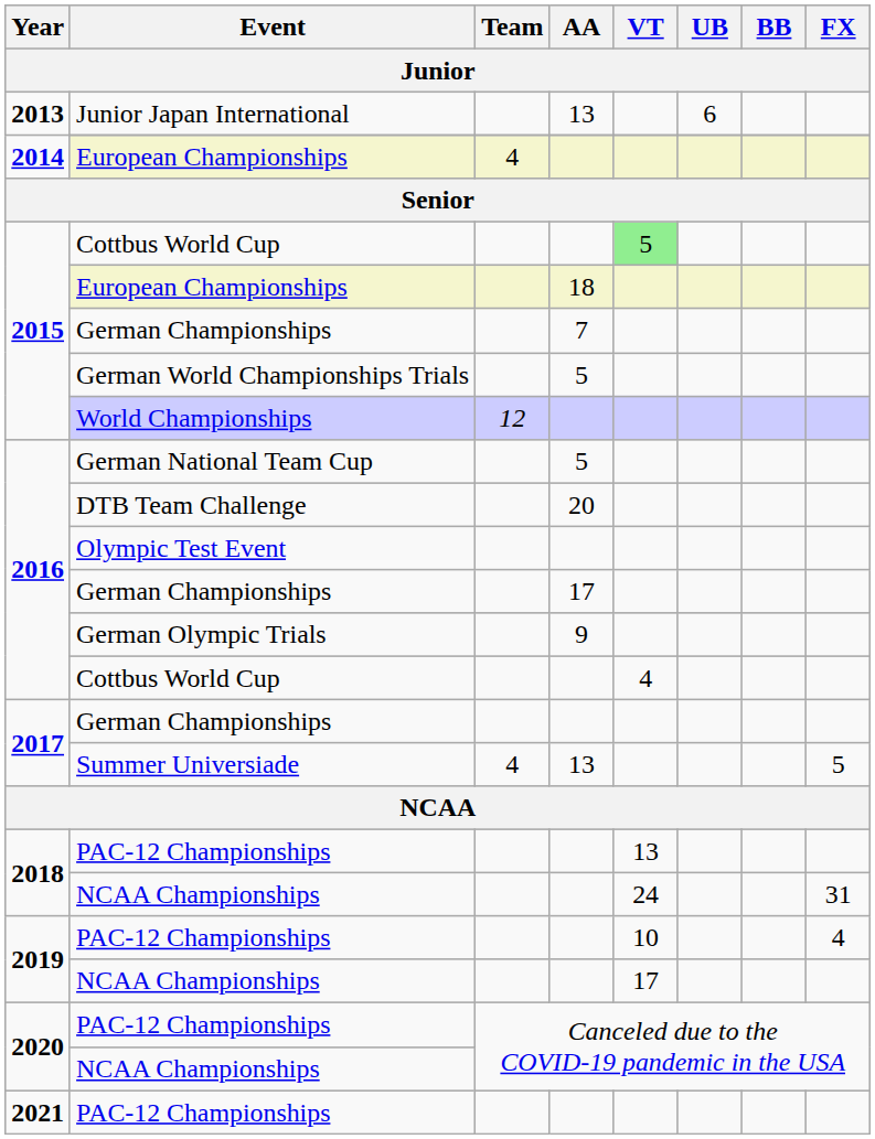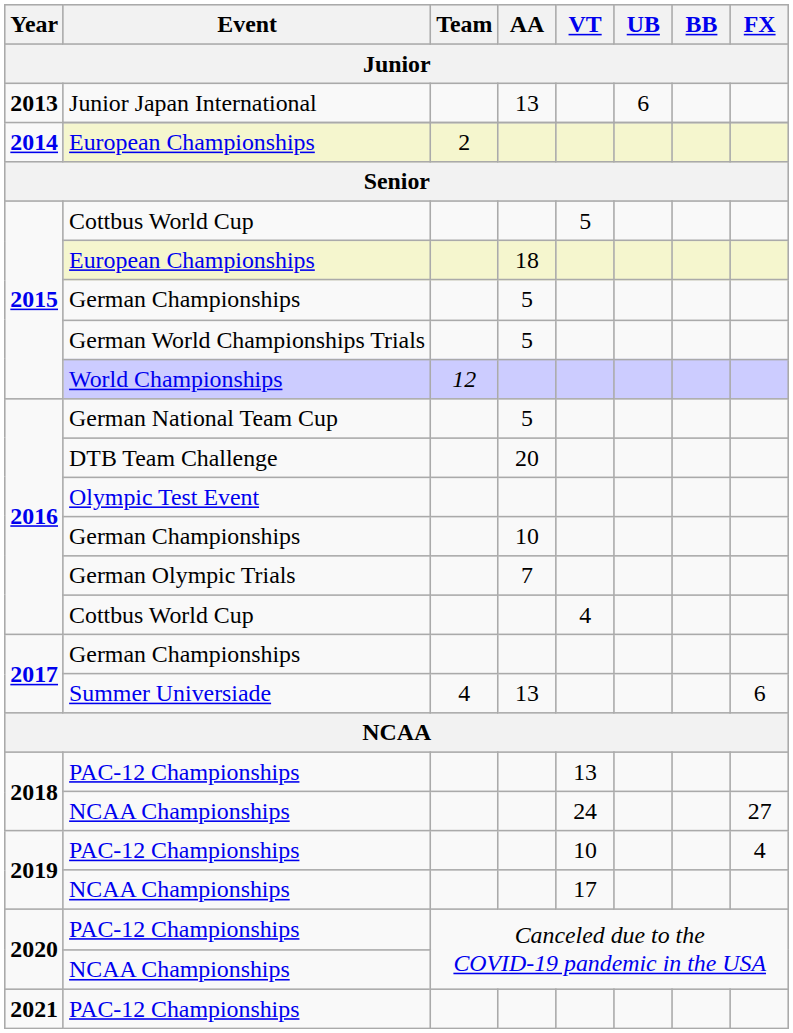2014 / European Championships | Team: 4 -> 2
2015 / Cottbus World Cup | VT: lightgreen background -> no background
2015 / German Championships | AA: 7 -> 5
2016 / German Championships | AA: 17 -> 10
German Olympic Trials | AA: 9 -> 7
Summer Universiade | FX: 5 -> 6
2018 / NCAA Championships | FX: 31 -> 27
